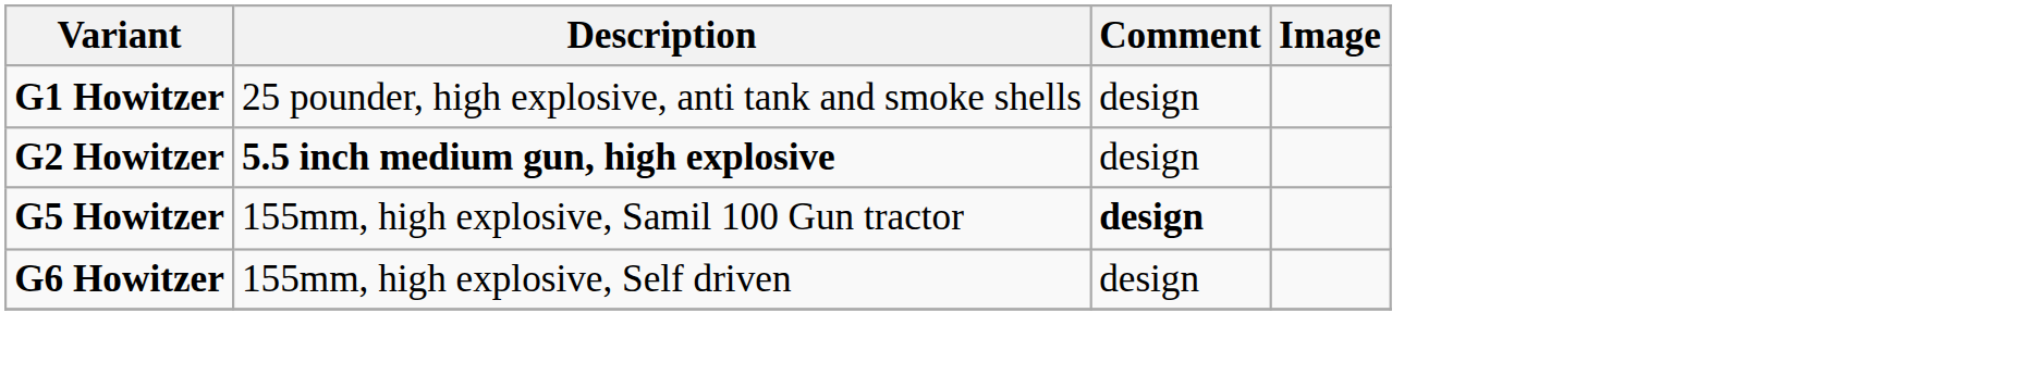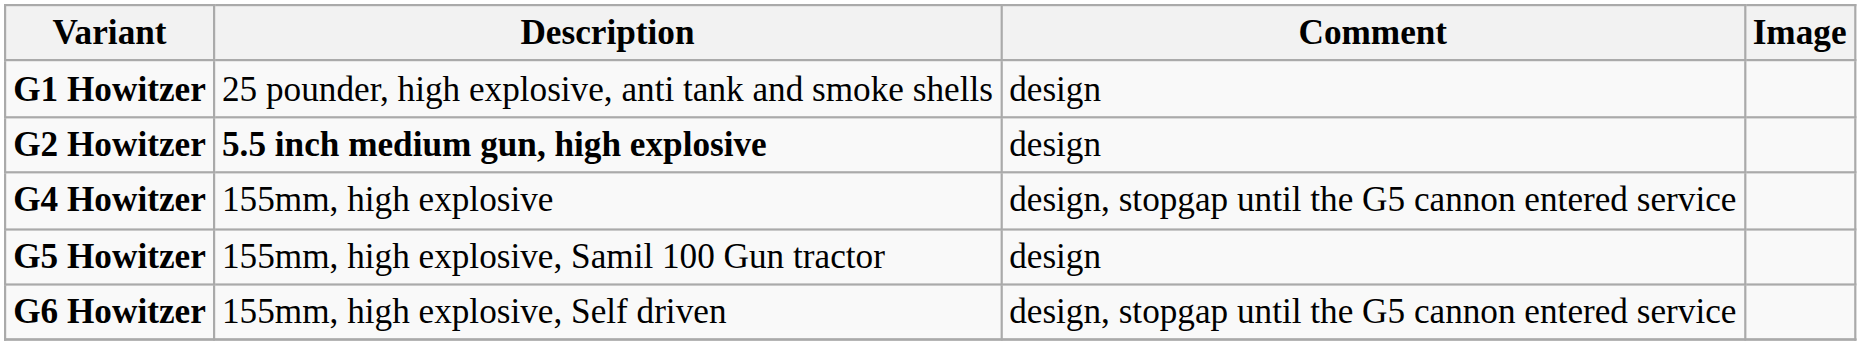+ row: G4 Howitzer | 155mm, high explosive | design, stopgap until the G5 cannon entered service
G5 Howitzer | Comment: bold -> normal
G6 Howitzer | Comment: design -> design, stopgap until the G5 cannon entered service
